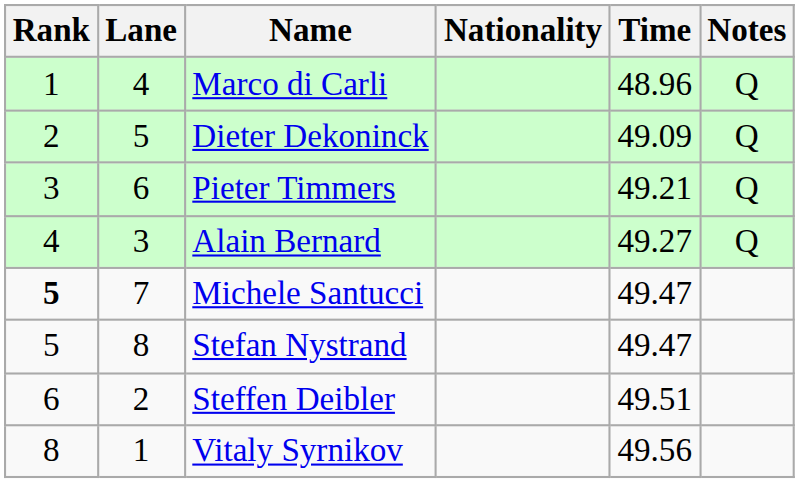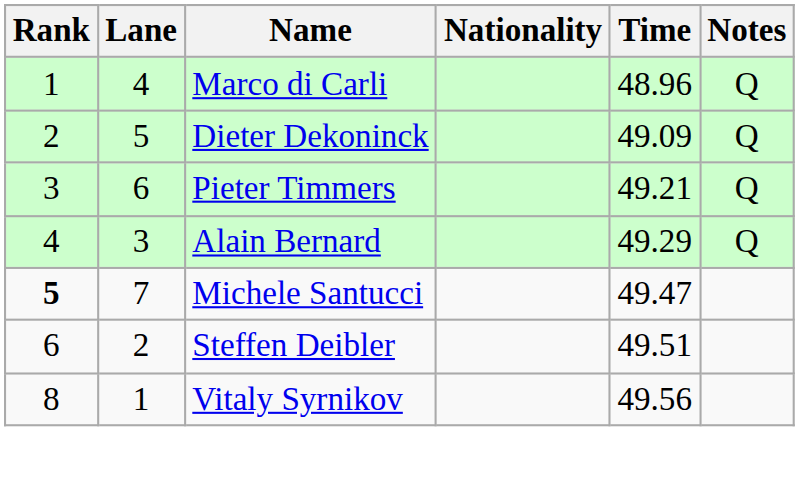Alain Bernard | Time: 49.27 -> 49.29
- row: 5 | 8 | Stefan Nystrand | 49.47
